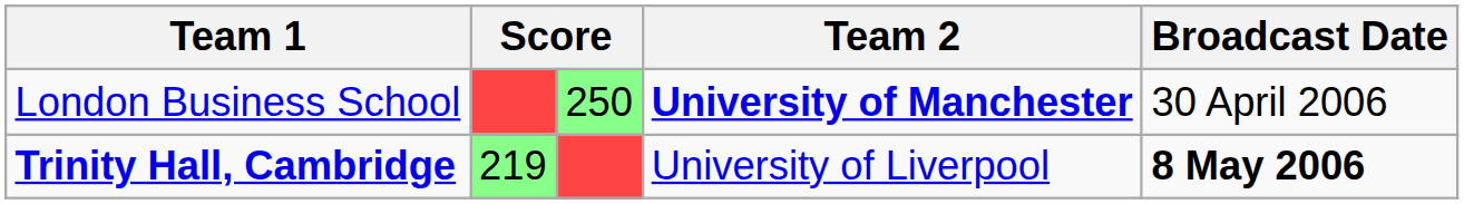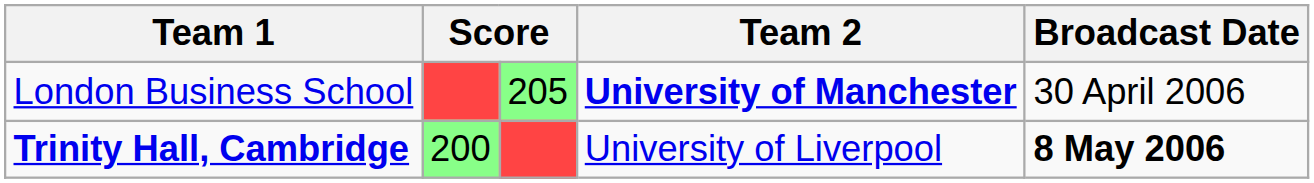London Business School | column 3: 250 -> 205
Trinity Hall, Cambridge | column 2: 219 -> 200
